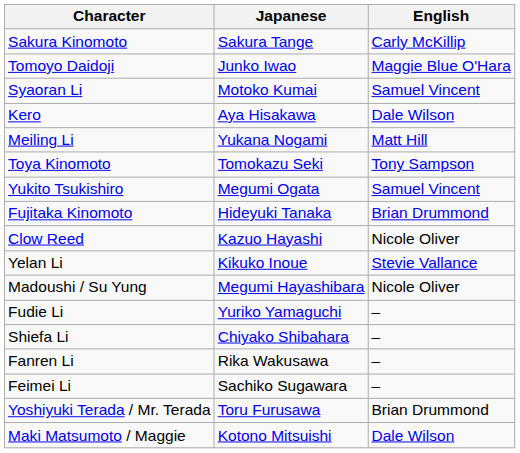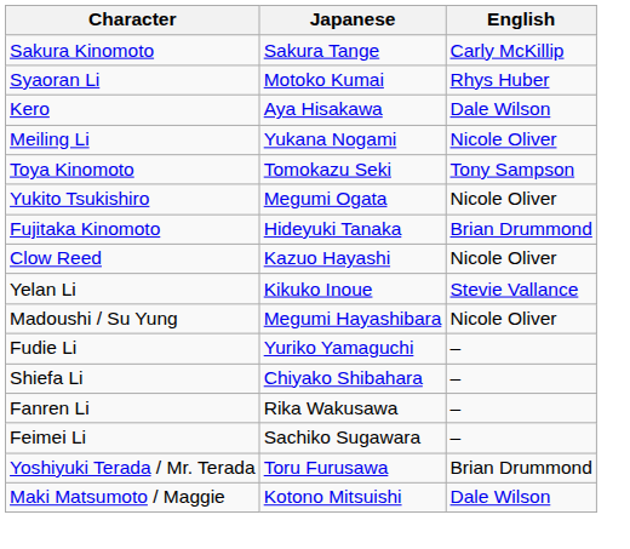- row: Tomoyo Daidoji | Junko Iwao | Maggie Blue O'Hara
Syaoran Li | English: Samuel Vincent -> Rhys Huber
Meiling Li | English: Matt Hill -> Nicole Oliver
Yukito Tsukishiro | English: Samuel Vincent -> Nicole Oliver
